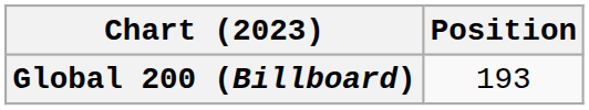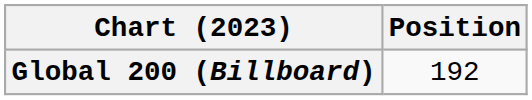Global 200 (Billboard) | Position: 193 -> 192
